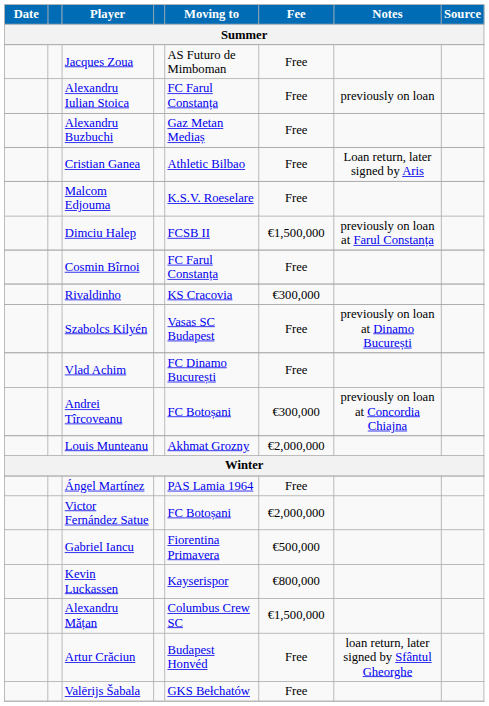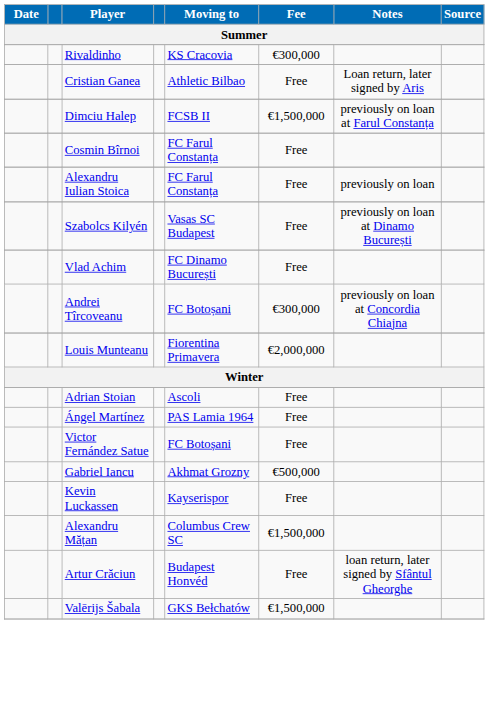- row: Jacques Zoua | AS Futuro de Mimboman | Free
rows swapped: Alexandru Iulian Stoica <-> Rivaldinho
- row: Alexandru Buzbuchi | Gaz Metan Mediaș | Free
- row: Malcom Edjouma | K.S.V. Roeselare | Free
Louis Munteanu | Moving to: Akhmat Grozny -> Fiorentina Primavera
+ row: Adrian Stoian | Ascoli | Free
Victor Fernández Satue | Fee: €2,000,000 -> Free
Gabriel Iancu | Moving to: Fiorentina Primavera -> Akhmat Grozny
Kevin Luckassen | Fee: €800,000 -> Free
Valērijs Šabala | Fee: Free -> €1,500,000
